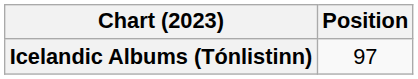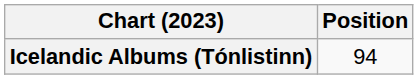Icelandic Albums (Tónlistinn) | Position: 97 -> 94
